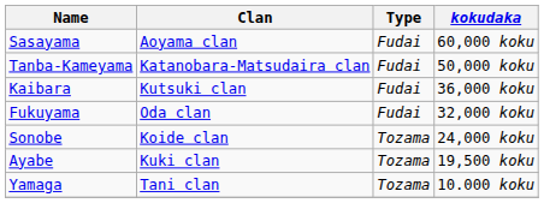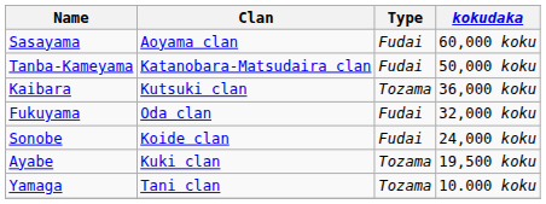Kaibara | Type: Fudai -> Tozama
Sonobe | Type: Tozama -> Fudai
